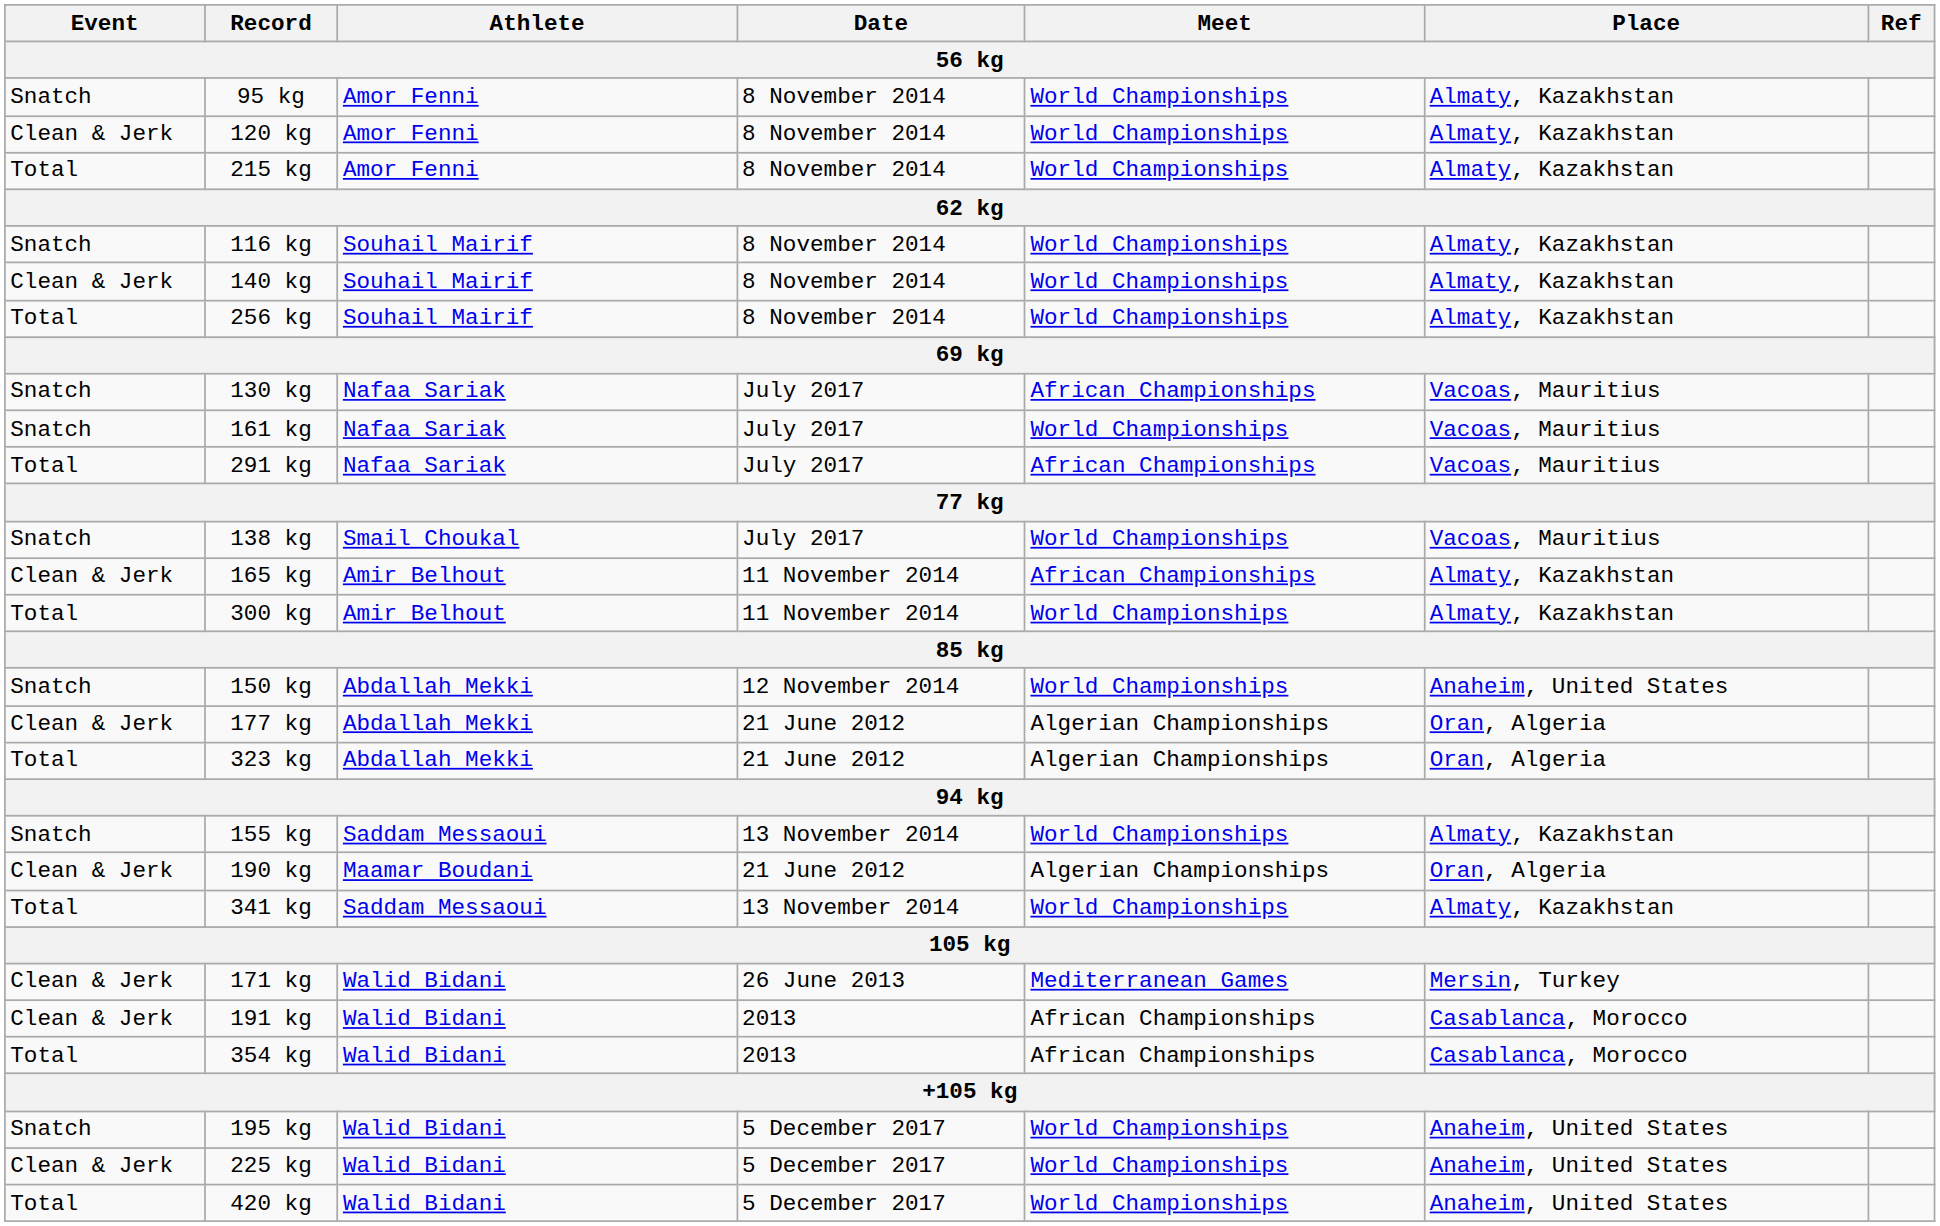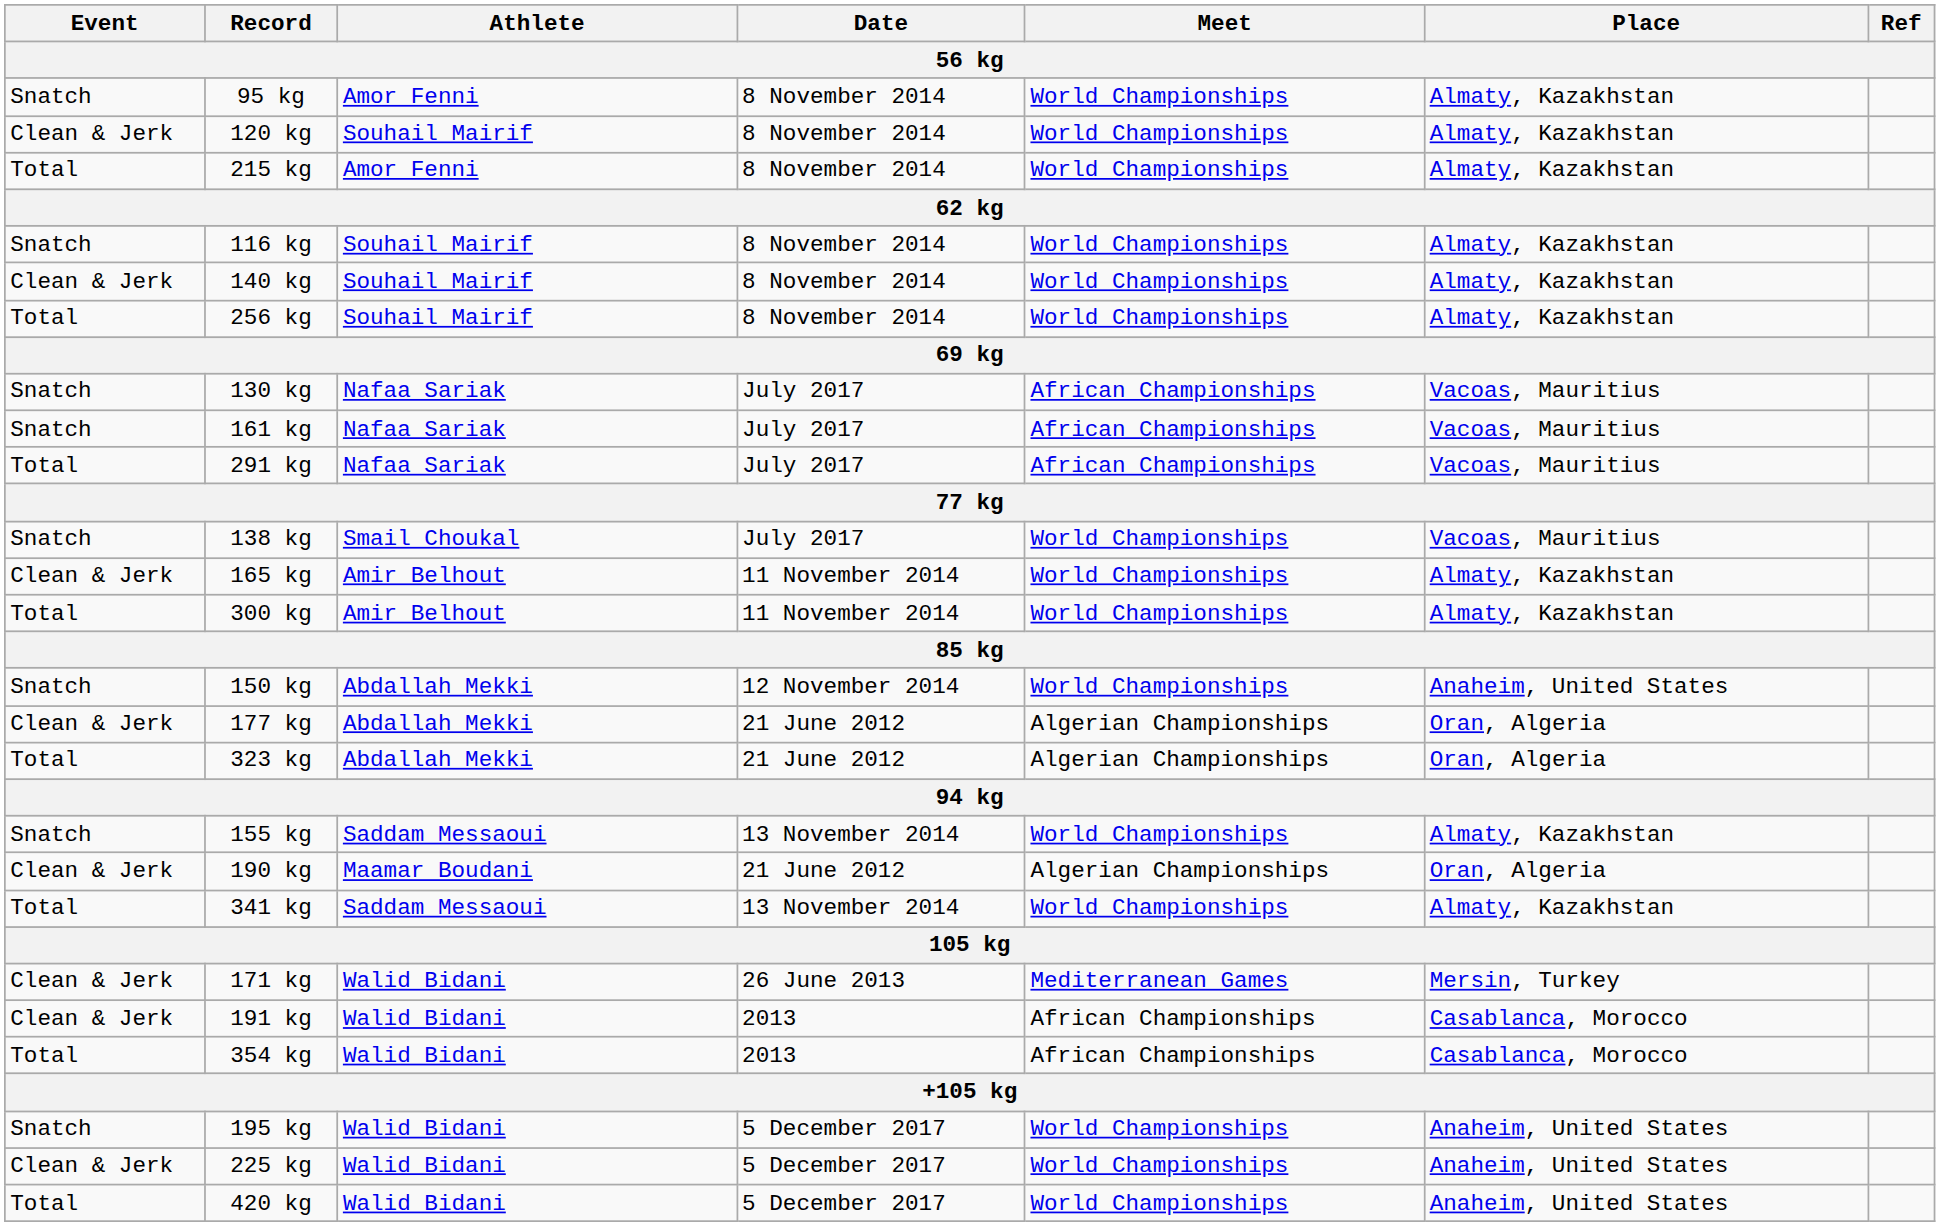120 kg | Athlete: Amor Fenni -> Souhail Mairif
161 kg | Meet: World Championships -> African Championships
165 kg | Meet: African Championships -> World Championships
